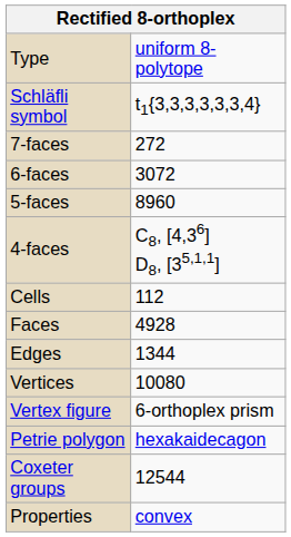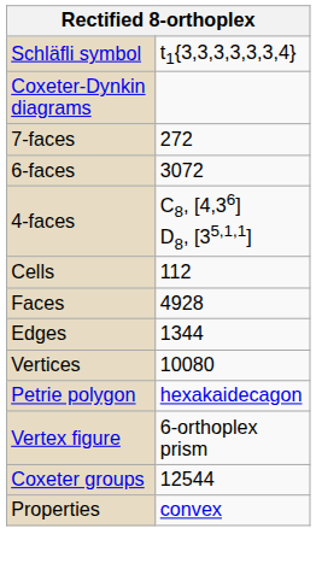- row: Type | uniform 8-polytope
+ row: Coxeter-Dynkin diagrams
- row: 5-faces | 8960
rows swapped: Vertex figure <-> Petrie polygon
